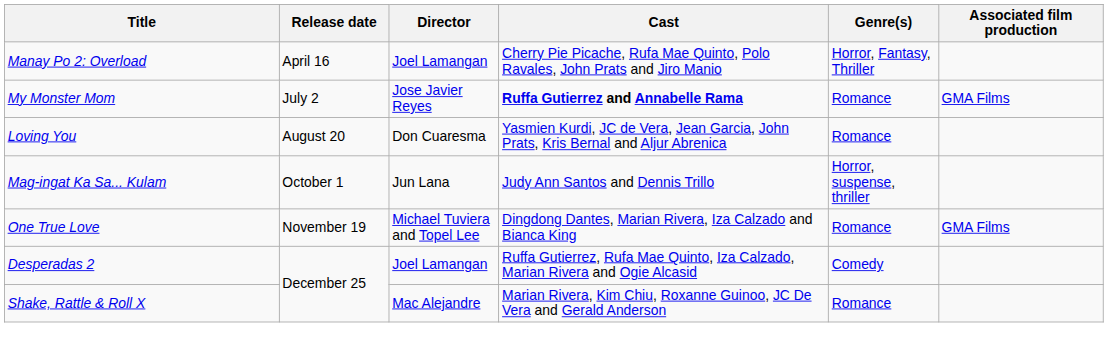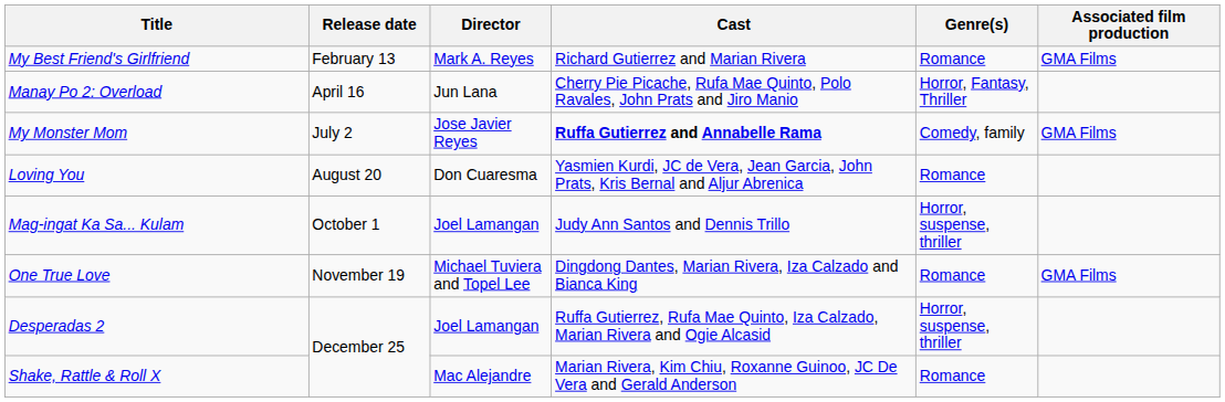+ row: My Best Friend's Girlfriend | February 13 | Mark A. Reyes | Richard Gutierrez and Marian Rivera | Romance | GMA Films
Manay Po 2: Overload | Director: Joel Lamangan -> Jun Lana
My Monster Mom | Genre(s): Romance -> Comedy, family
Mag-ingat Ka Sa... Kulam | Director: Jun Lana -> Joel Lamangan
Desperadas 2 | Genre(s): Comedy -> Horror, suspense, thriller
